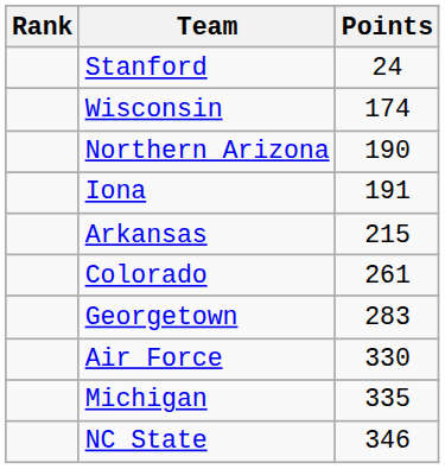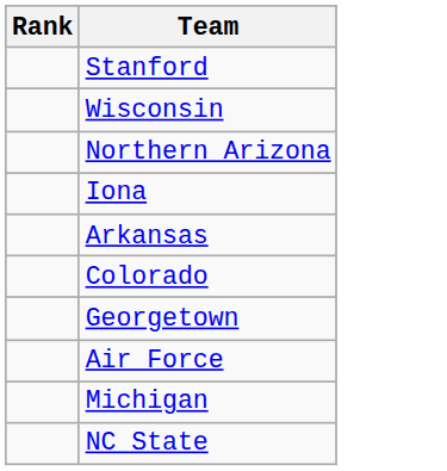- column: Points | 24 | 174 | 190 | 191 | 215 | 261 | 283 | 330 | 335 | 346
